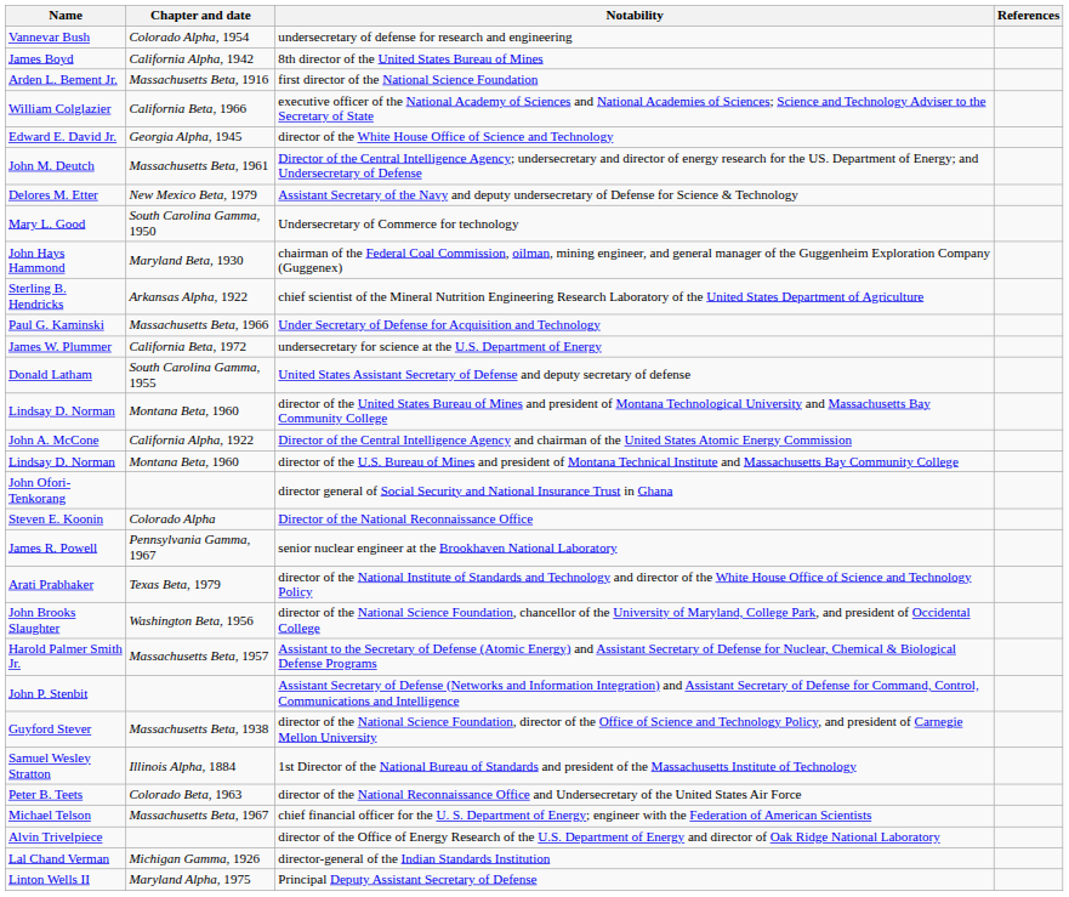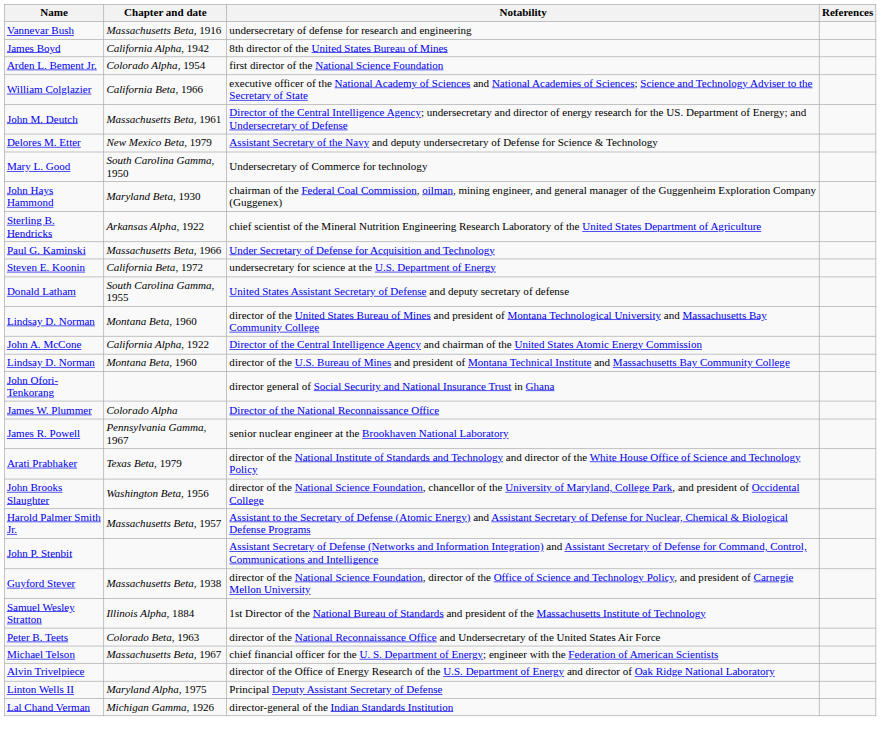undersecretary of defense for research and engineering | Chapter and date: Colorado Alpha, 1954 -> Massachusetts Beta, 1916
first director of the National Science Foundation | Chapter and date: Massachusetts Beta, 1916 -> Colorado Alpha, 1954
- row: Edward E. David Jr. | Georgia Alpha, 1945 | director of the White House Office of Science and Technology
undersecretary for science at the U.S. Department of Energy | Name: James W. Plummer -> Steven E. Koonin
Director of the National Reconnaissance Office | Name: Steven E. Koonin -> James W. Plummer
rows swapped: director-general of the Indian Standards Institution <-> Principal Deputy Assistant Secretary of Defense
